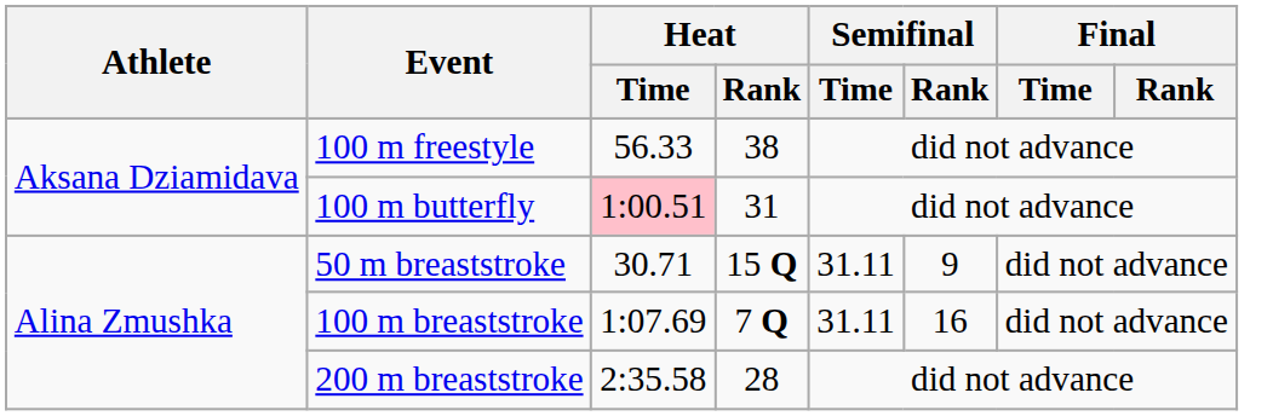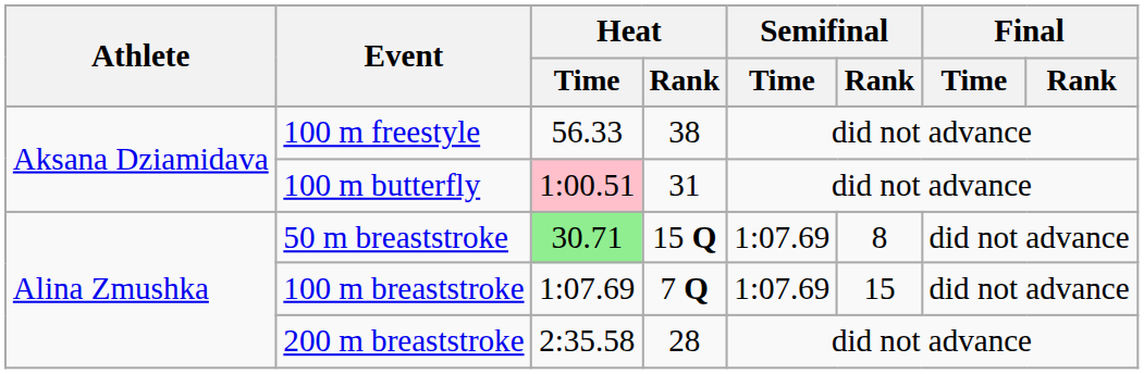50 m breaststroke | Heat / Time: no background -> lightgreen background
50 m breaststroke | Semifinal / Time: 31.11 -> 1:07.69
50 m breaststroke | Semifinal / Rank: 9 -> 8
100 m breaststroke | Semifinal / Time: 31.11 -> 1:07.69
100 m breaststroke | Semifinal / Rank: 16 -> 15
